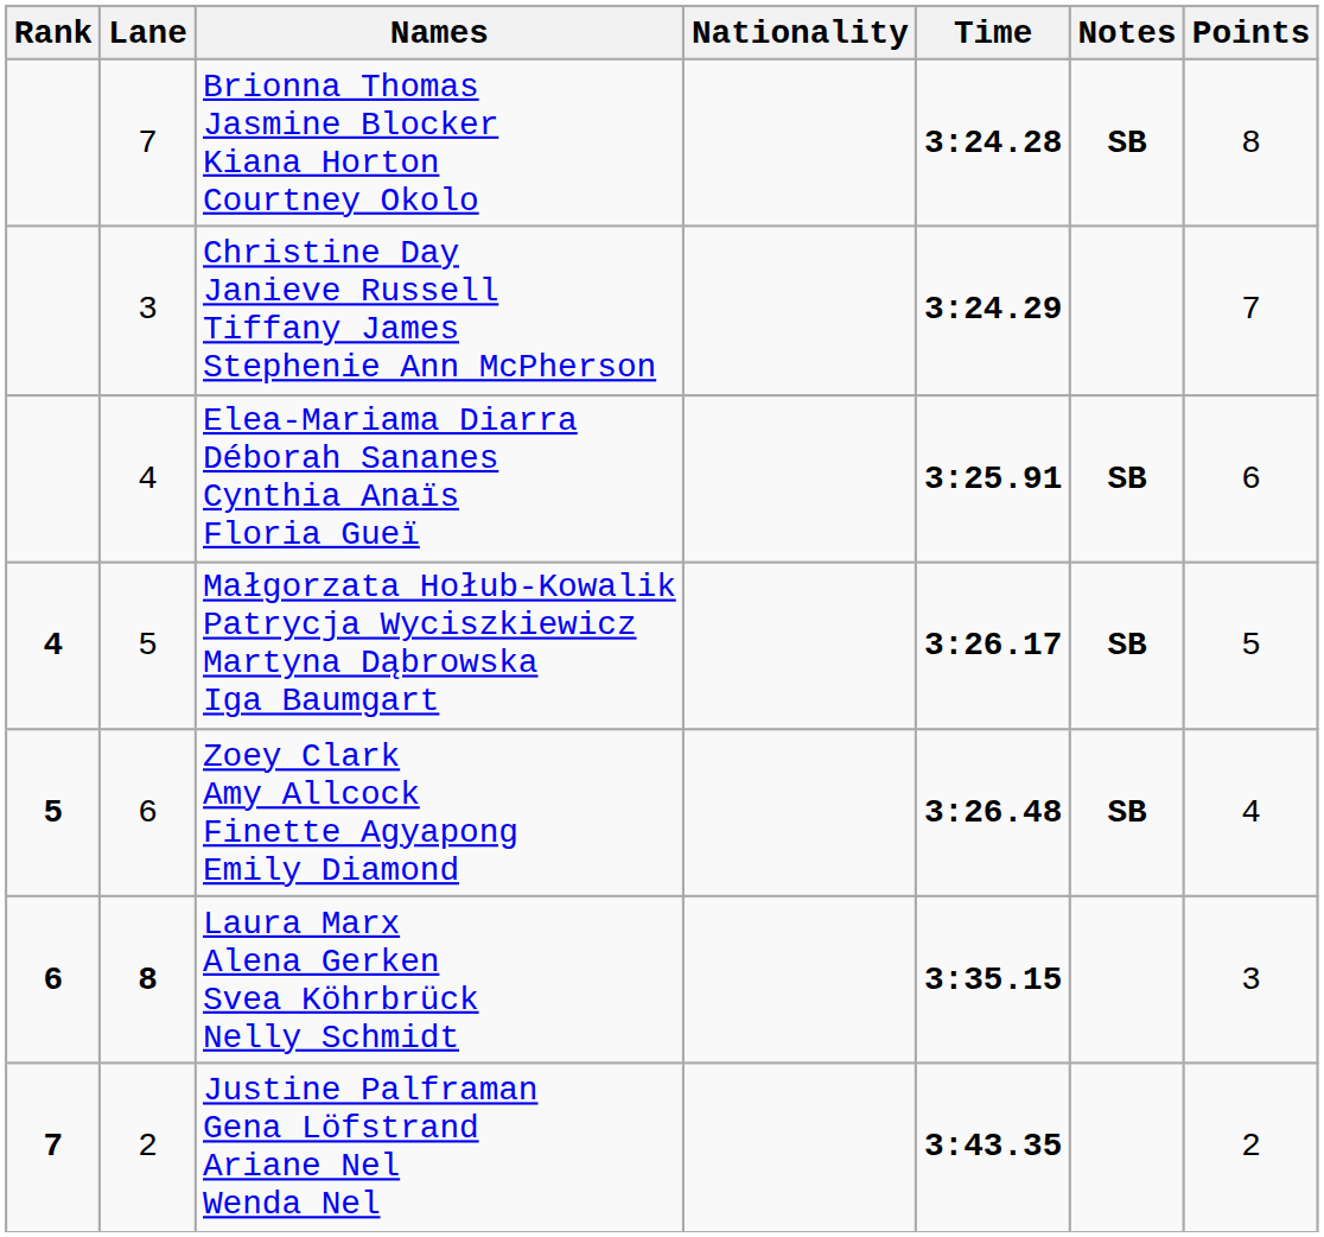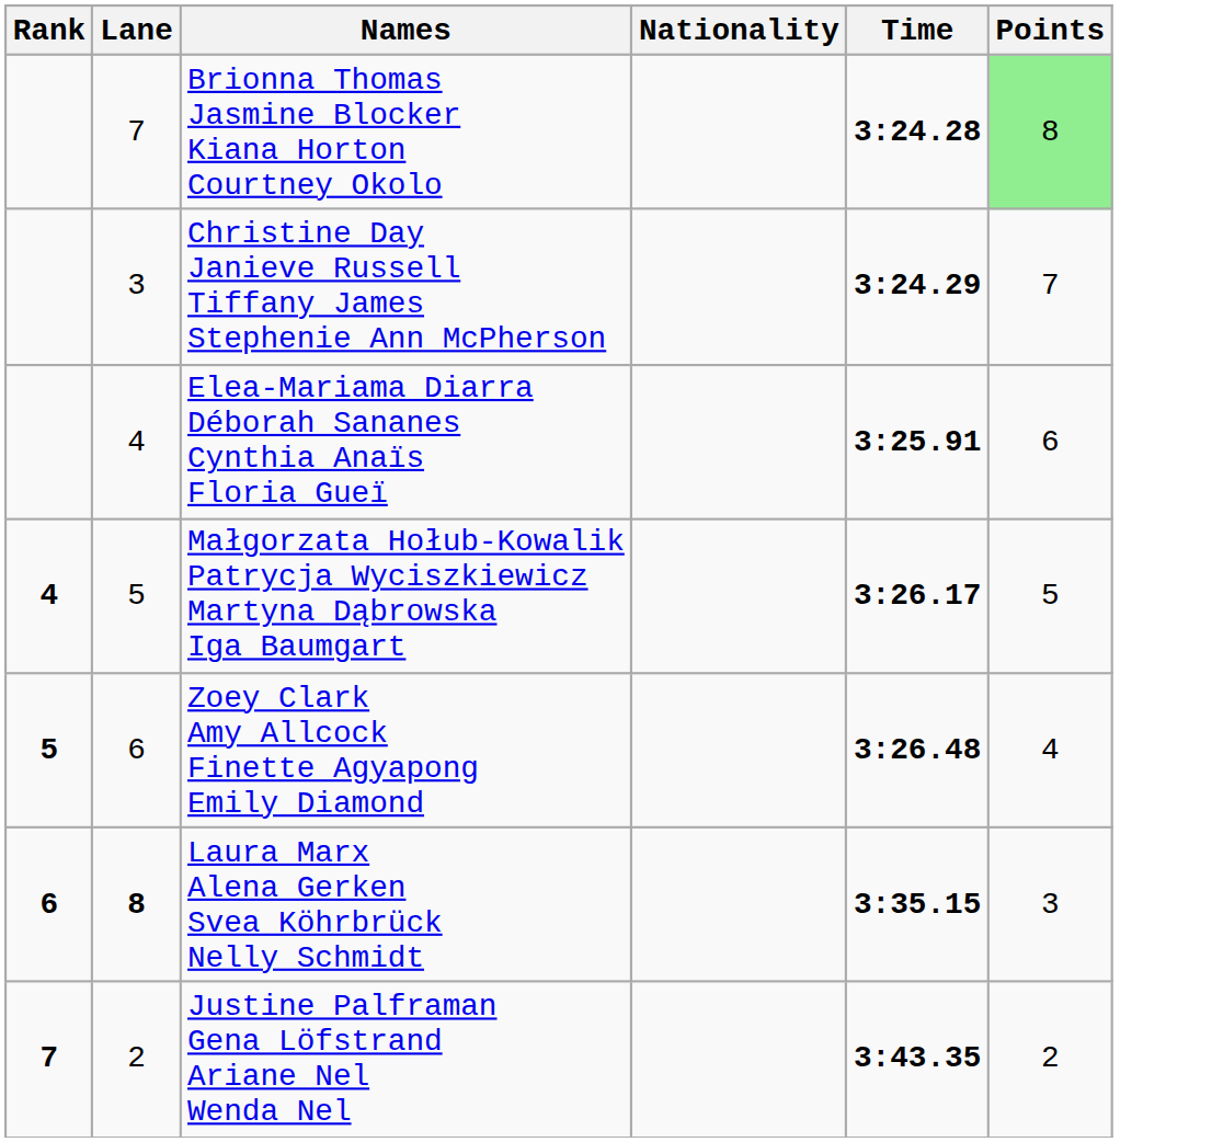- column: Notes | SB | SB | SB | SB
Brionna Thomas Jasmine Blocker Kiana Horton Courtney Okolo | Points: no background -> lightgreen background
